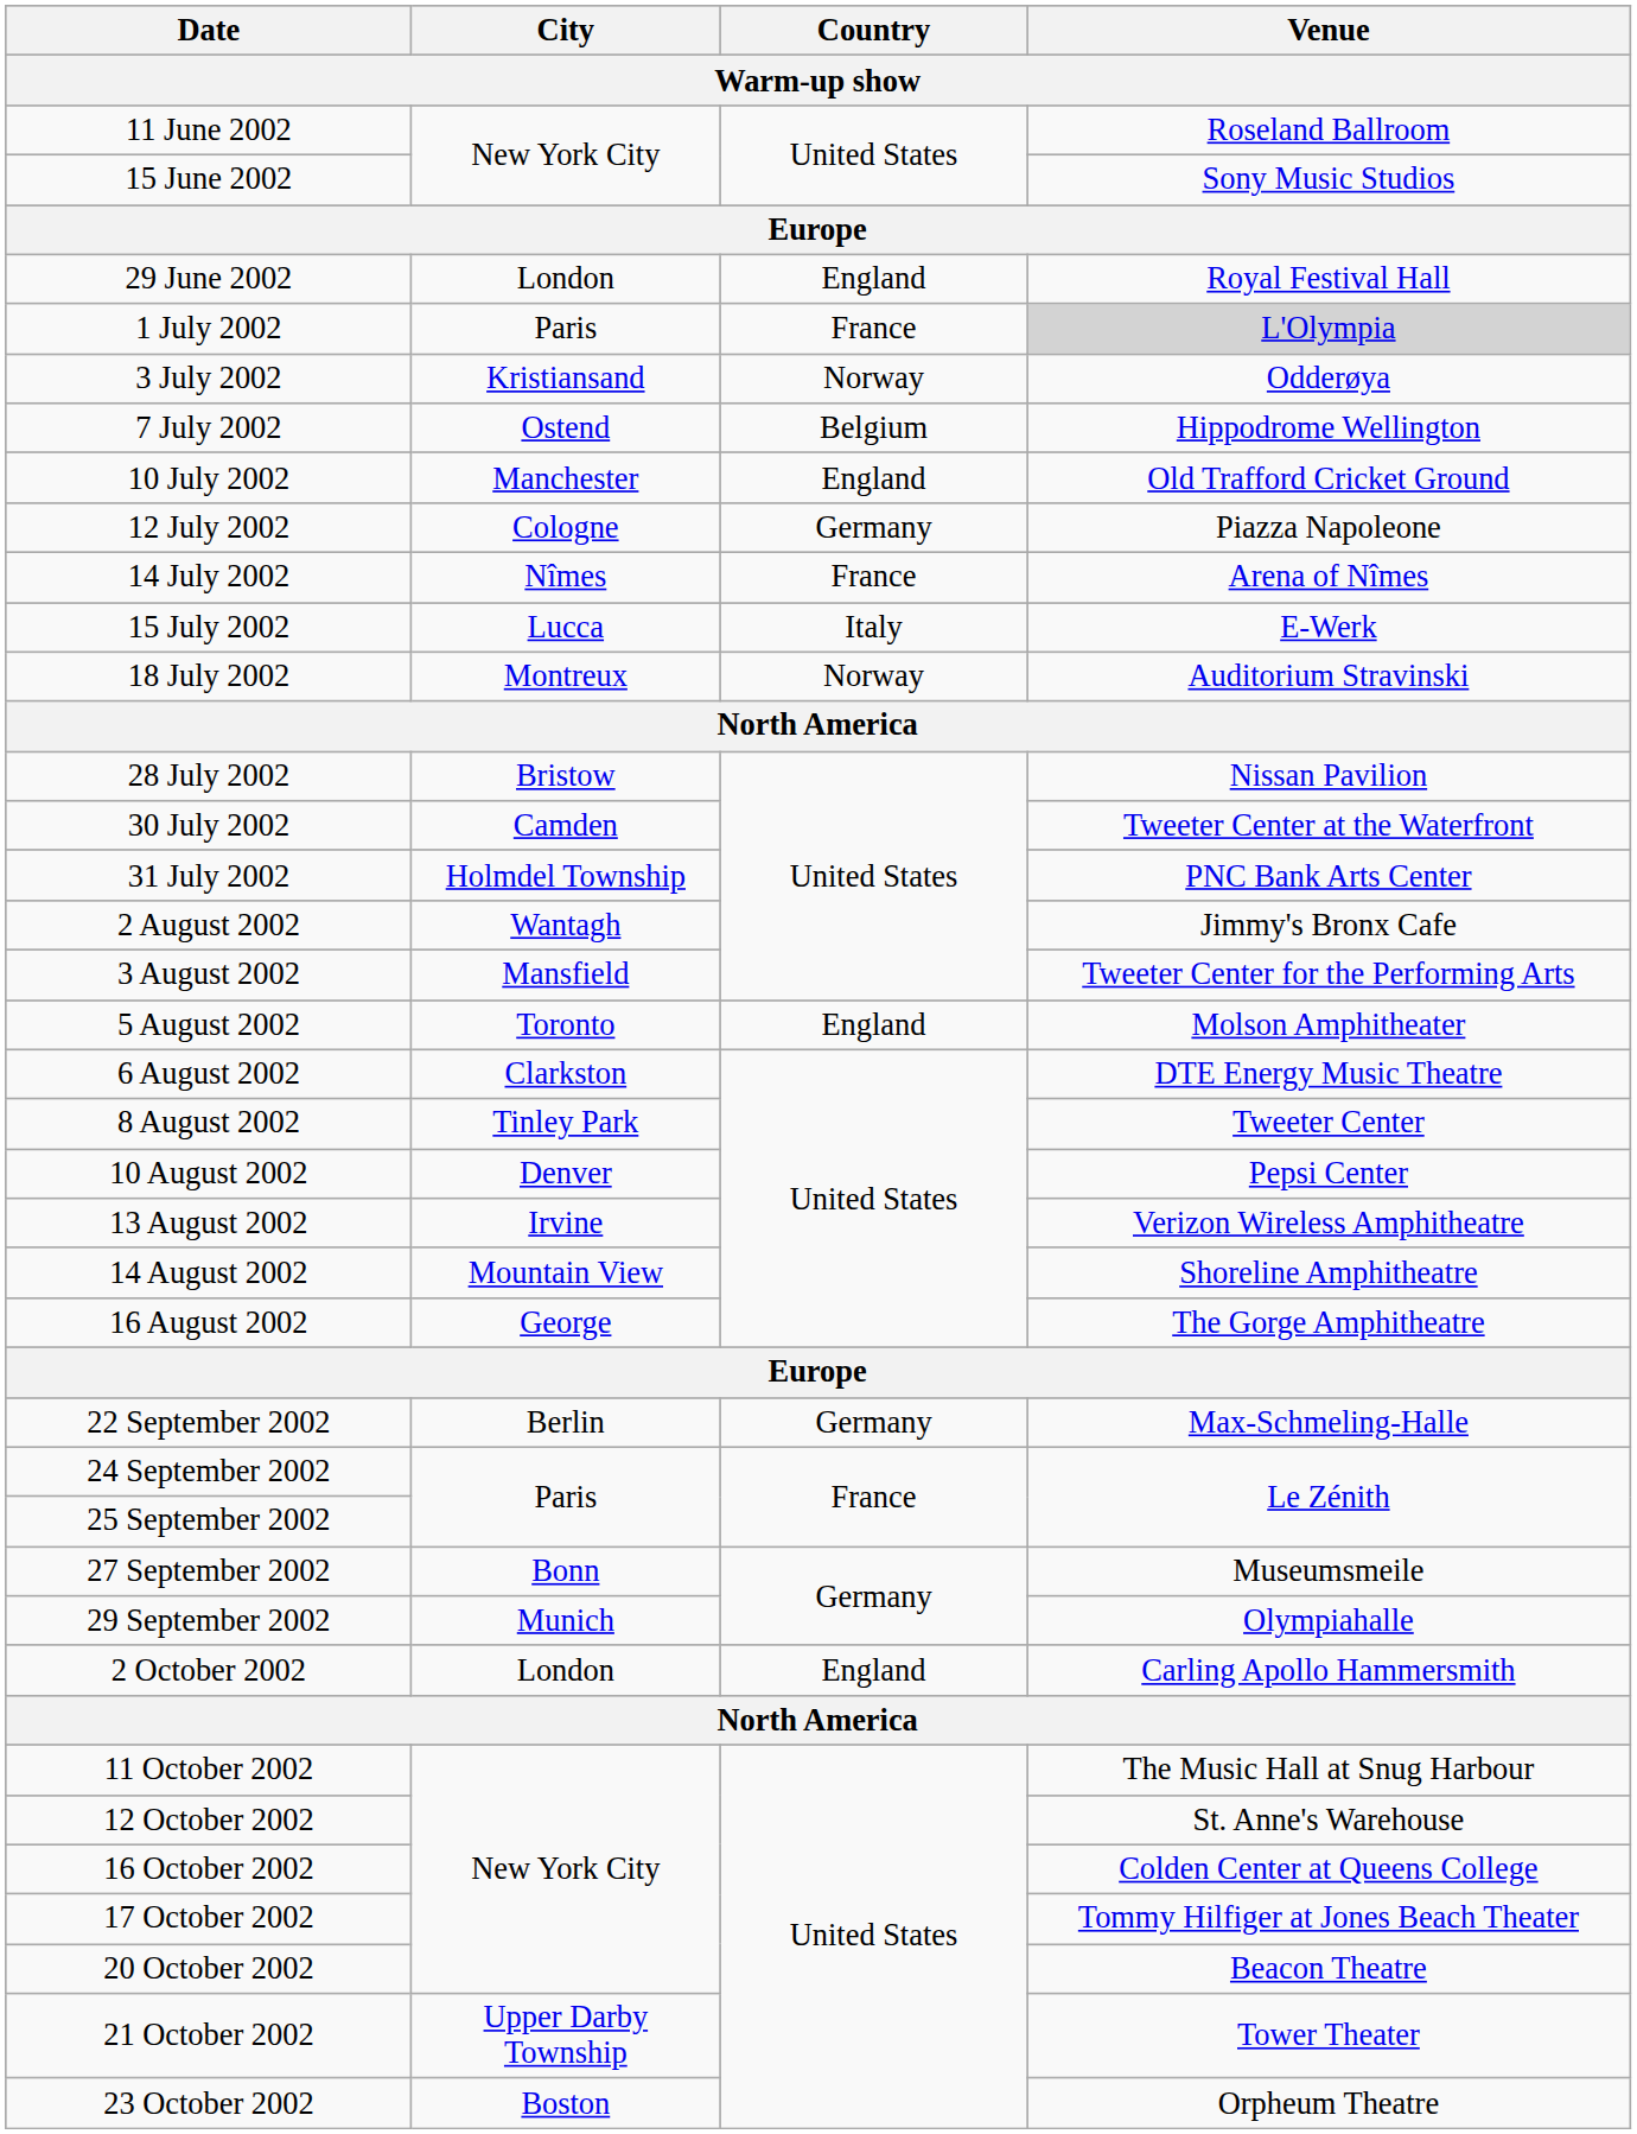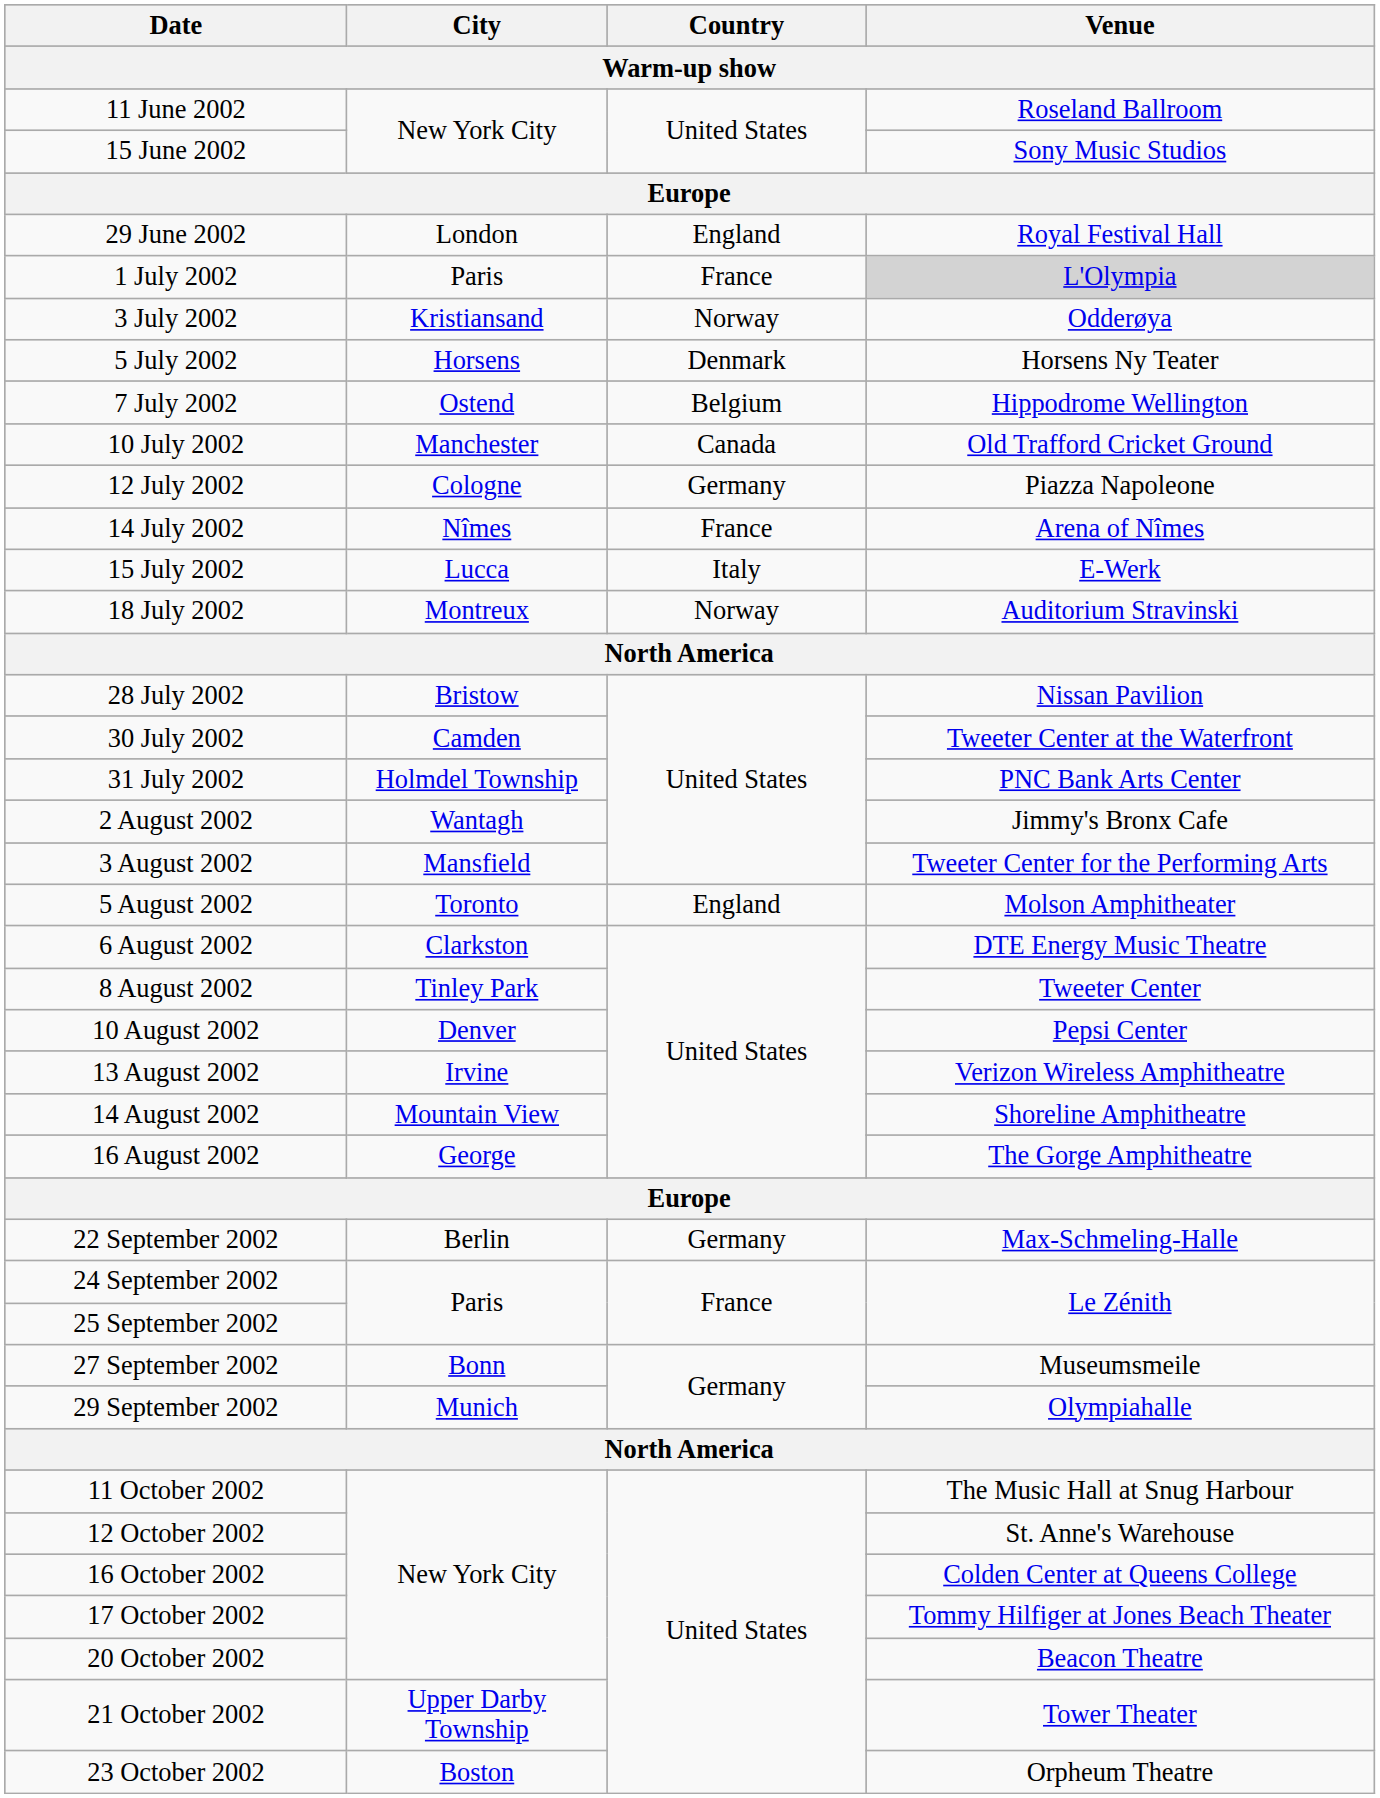+ row: 5 July 2002 | Horsens | Denmark | Horsens Ny Teater
10 July 2002 | Country: England -> Canada
- row: 2 October 2002 | London | England | Carling Apollo Hammersmith
